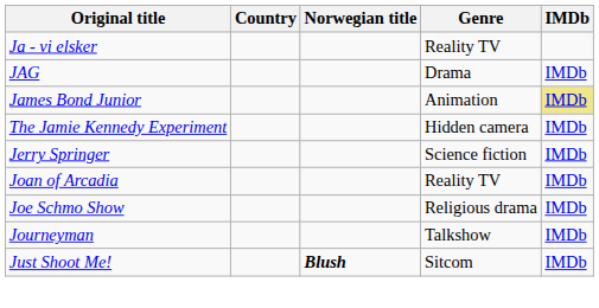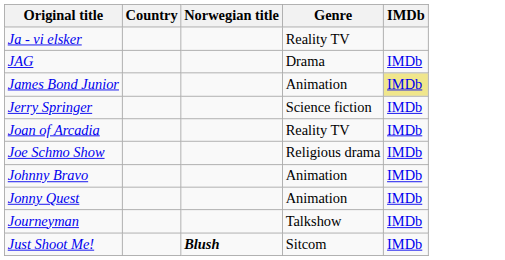- row: The Jamie Kennedy Experiment | Hidden camera | IMDb
+ row: Johnny Bravo | Animation | IMDb
+ row: Jonny Quest | Animation | IMDb
